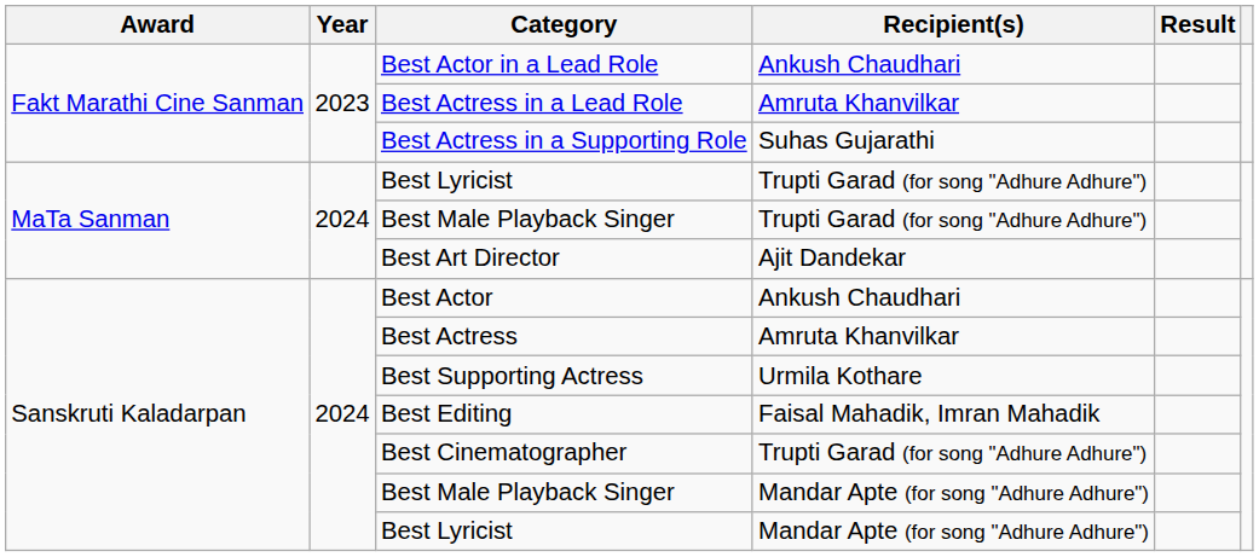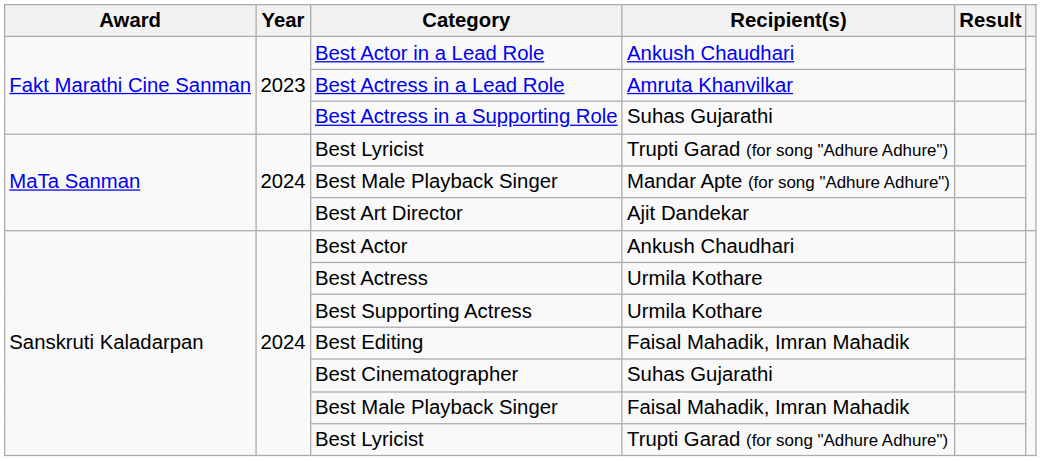MaTa Sanman / Best Male Playback Singer | Recipient(s): Trupti Garad (for song "Adhure Adhure") -> Mandar Apte (for song "Adhure Adhure")
Best Actress | Recipient(s): Amruta Khanvilkar -> Urmila Kothare
Best Cinematographer | Recipient(s): Trupti Garad (for song "Adhure Adhure") -> Suhas Gujarathi
Sanskruti Kaladarpan / Best Male Playback Singer | Recipient(s): Mandar Apte (for song "Adhure Adhure") -> Faisal Mahadik, Imran Mahadik
Sanskruti Kaladarpan / Best Lyricist | Recipient(s): Mandar Apte (for song "Adhure Adhure") -> Trupti Garad (for song "Adhure Adhure")
